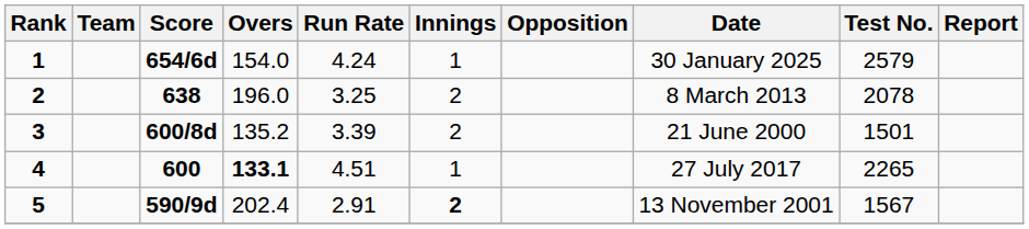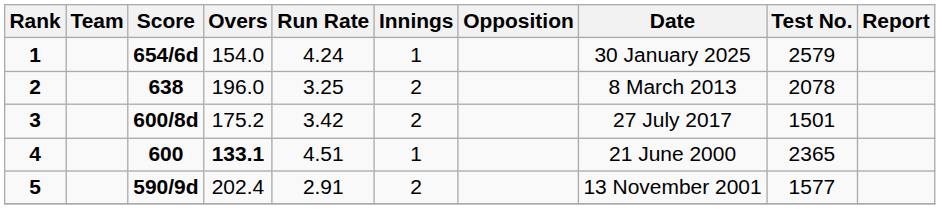3 | Overs: 135.2 -> 175.2
3 | Run Rate: 3.39 -> 3.42
3 | Date: 21 June 2000 -> 27 July 2017
4 | Date: 27 July 2017 -> 21 June 2000
4 | Test No.: 2265 -> 2365
5 | Innings: bold -> normal
5 | Test No.: 1567 -> 1577
